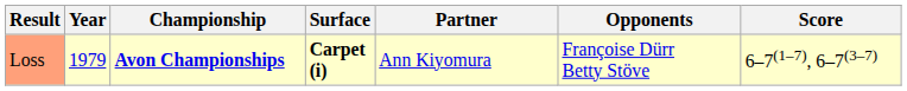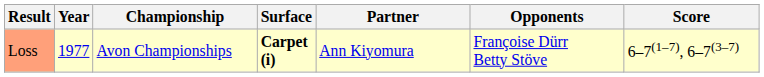Loss | Year: 1979 -> 1977
Loss | Championship: bold -> normal
